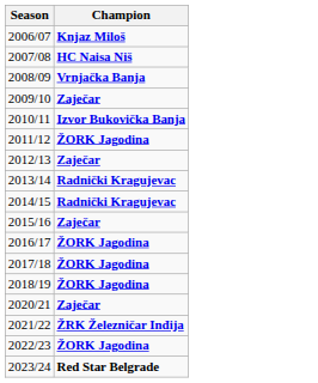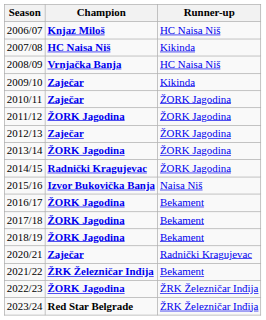+ column: Runner-up | HC Naisa Niš | Kikinda | HC Naisa Niš | Kikinda | ŽORK Jagodina | ŽORK Jagodina | ŽORK Jagodina | ŽORK Jagodina | ŽORK Jagodina | Naisa Niš | Bekament | Bekament | Bekament | Radnički Kragujevac | Bekament | ŽRK Železničar Inđija | ŽRK Železničar Inđija
2010/11 | Champion: Izvor Bukovička Banja -> Zaječar
2013/14 | Champion: Radnički Kragujevac -> ŽORK Jagodina
2015/16 | Champion: Zaječar -> Izvor Bukovička Banja
